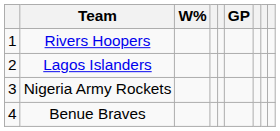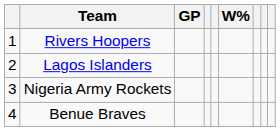columns swapped: GP <-> W%
